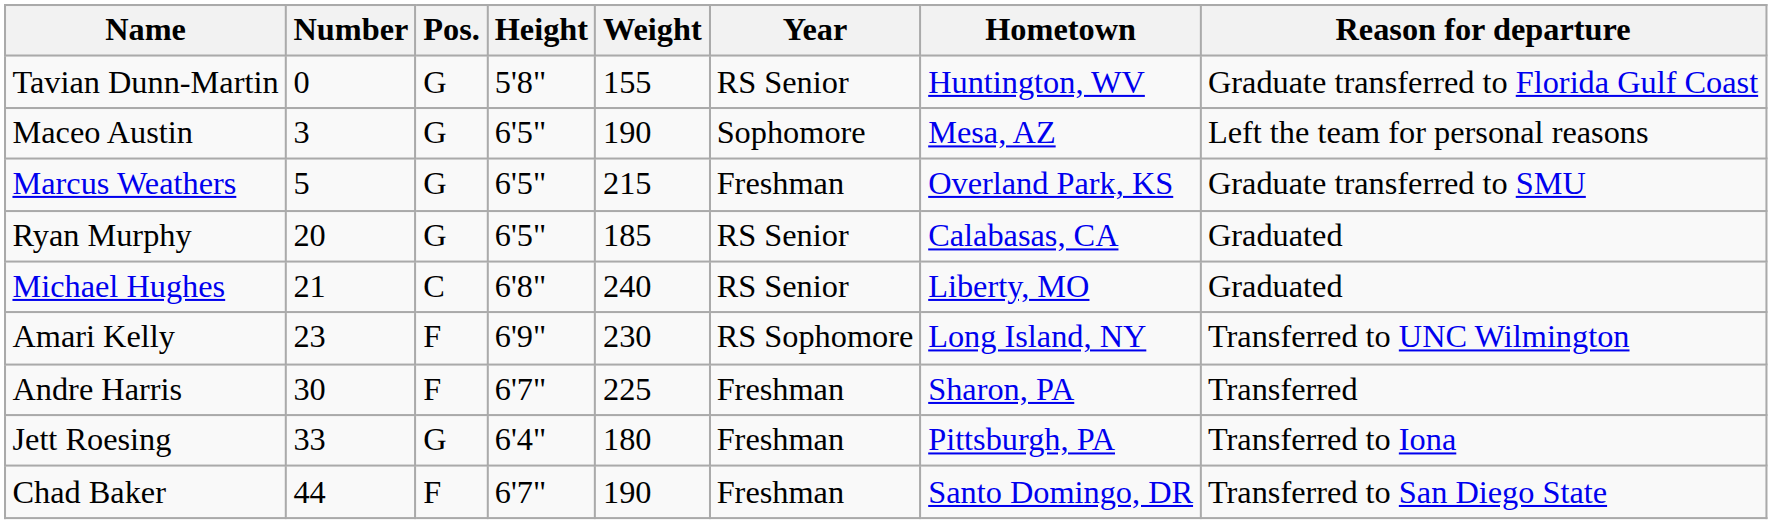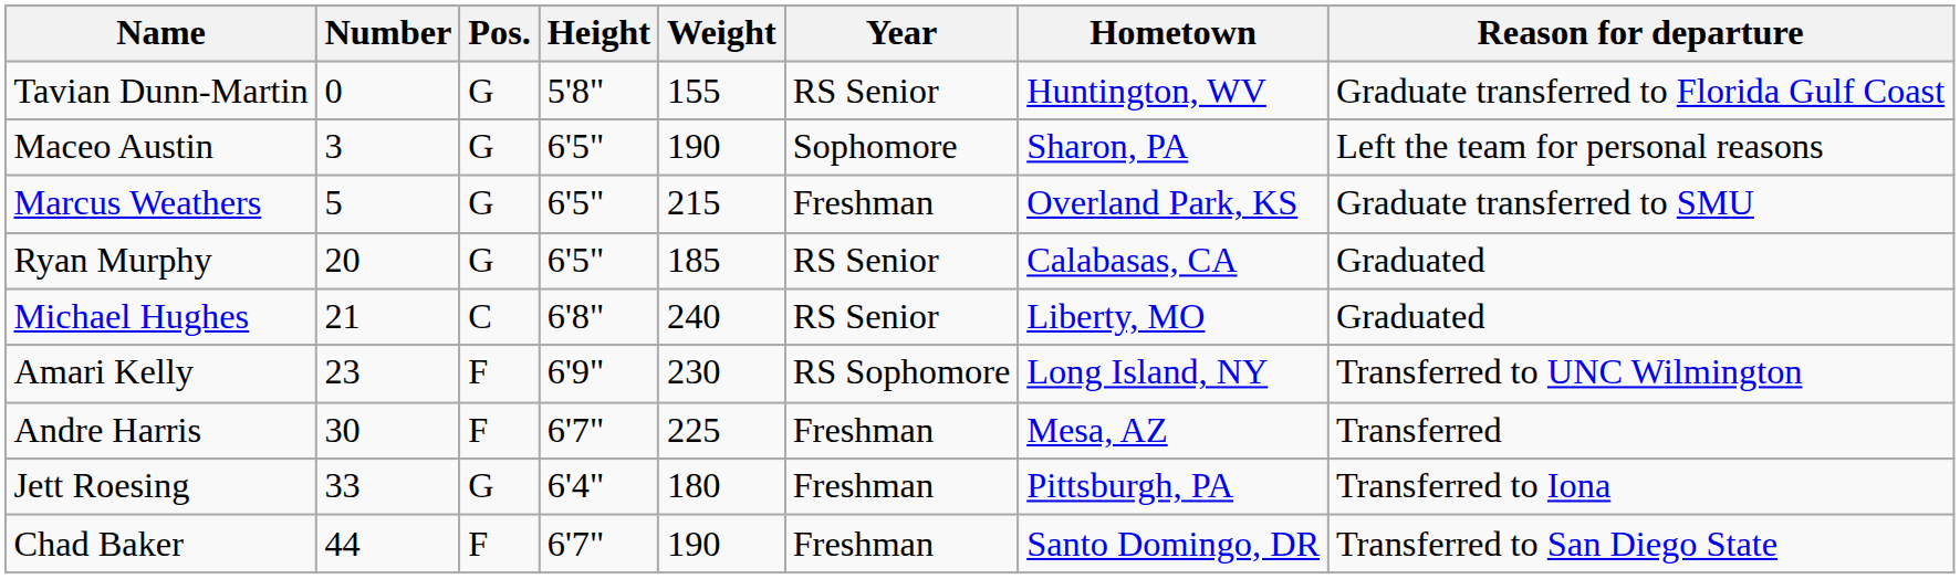Maceo Austin | Hometown: Mesa, AZ -> Sharon, PA
Andre Harris | Hometown: Sharon, PA -> Mesa, AZ
